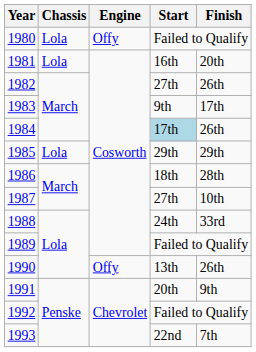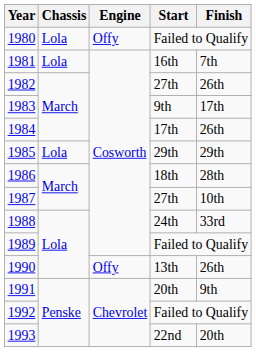1981 | Finish: 20th -> 7th
1984 | Start: lightblue background -> no background
1993 | Finish: 7th -> 20th
